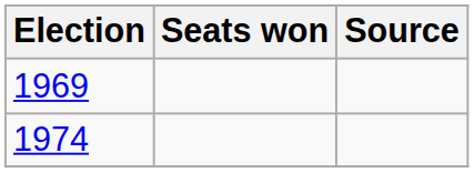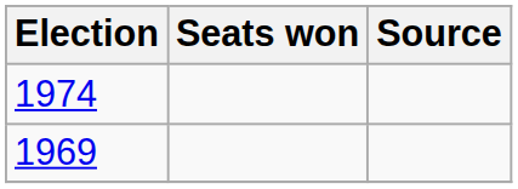rows swapped: 1969 <-> 1974
